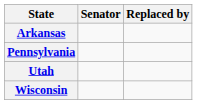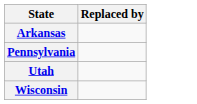- column: Senator
